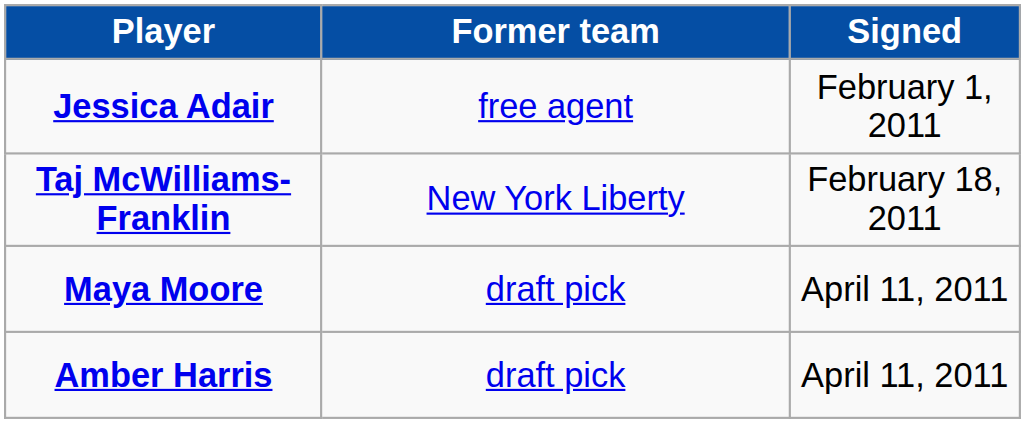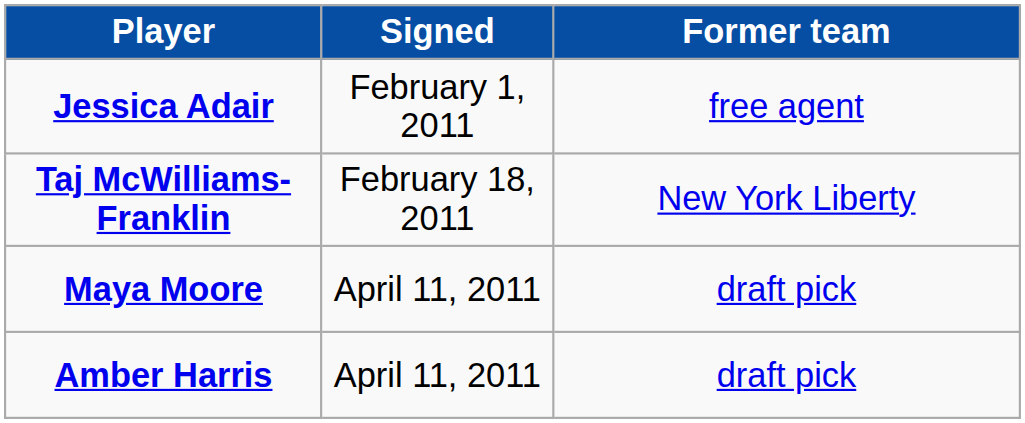columns swapped: Signed <-> Former team
